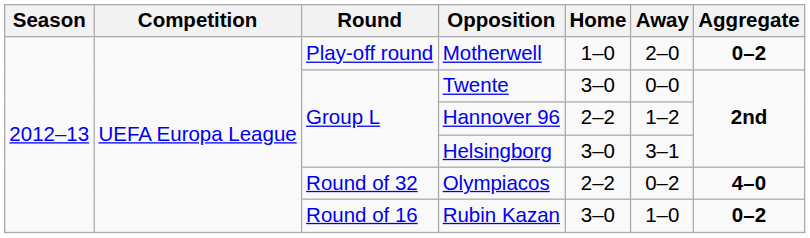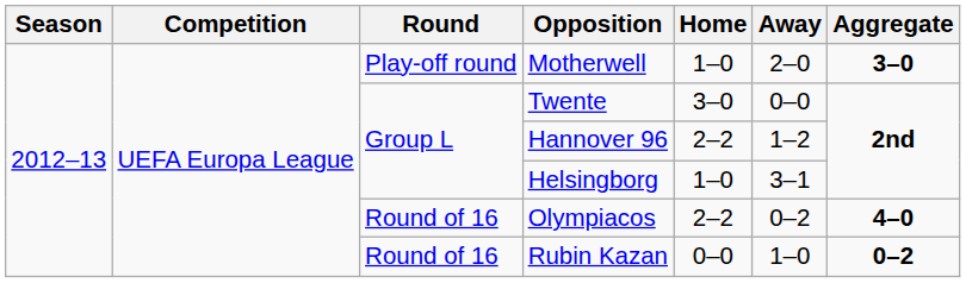Motherwell | Aggregate: 0–2 -> 3–0
Helsingborg | Home: 3–0 -> 1–0
Olympiacos | Round: Round of 32 -> Round of 16
Rubin Kazan | Home: 3–0 -> 0–0
